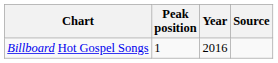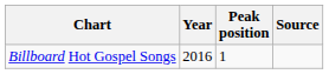columns swapped: Year <-> Peak position
